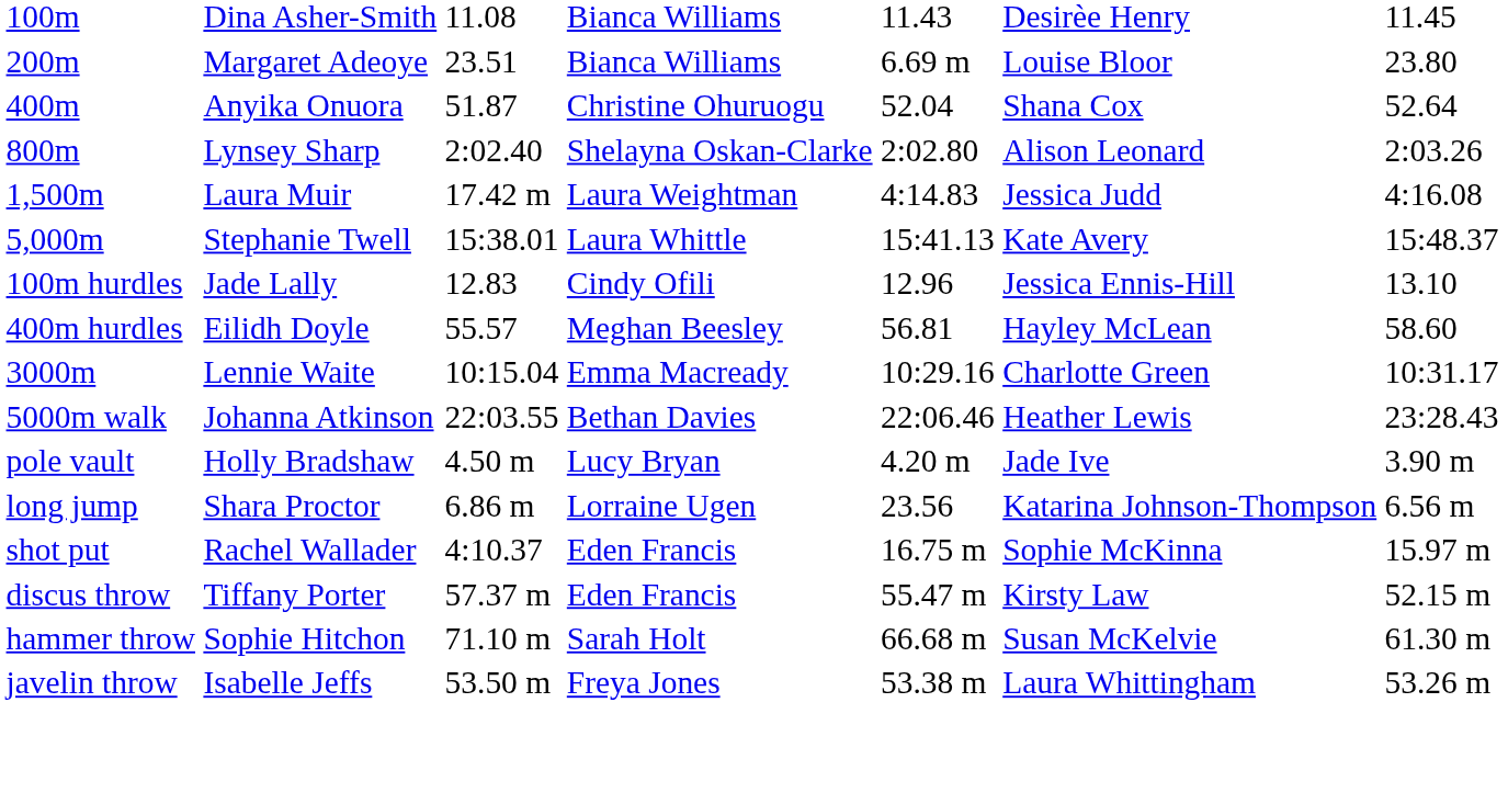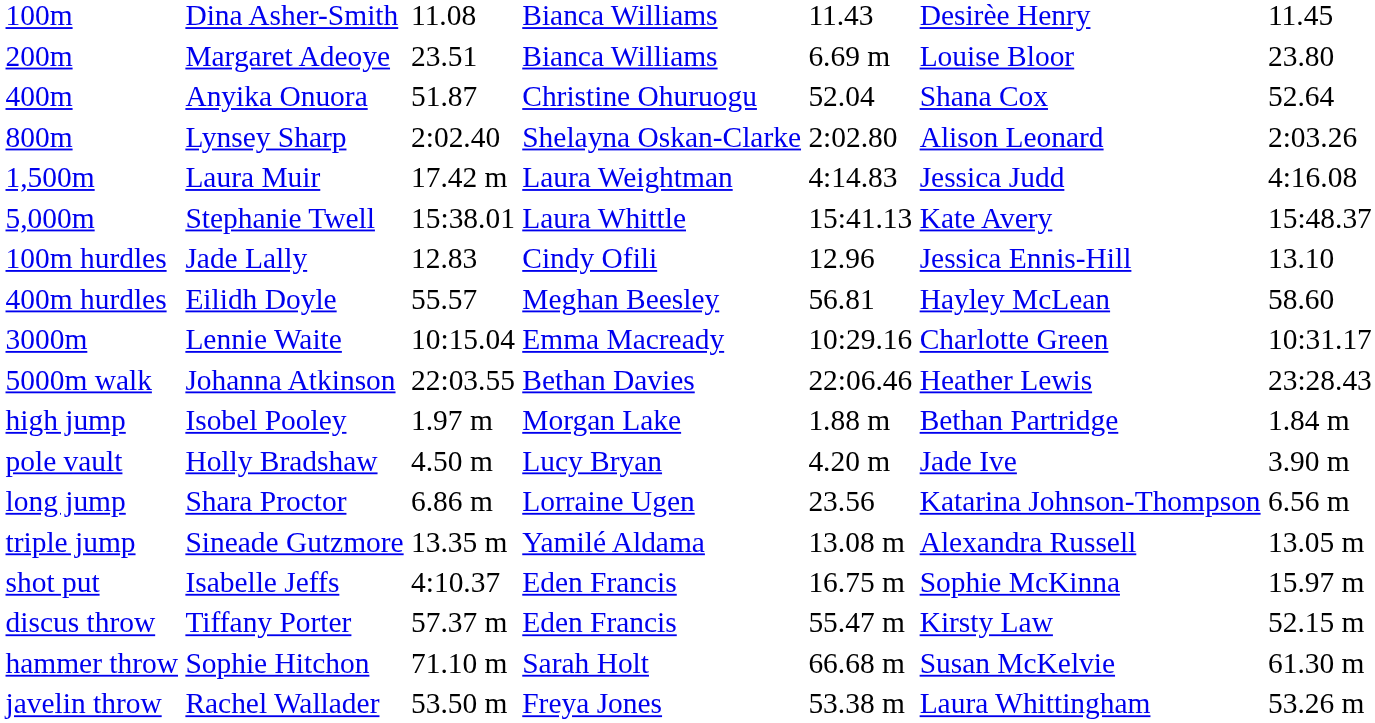+ row: high jump | Isobel Pooley | 1.97 m | Morgan Lake | 1.88 m | Bethan Partridge | 1.84 m
+ row: triple jump | Sineade Gutzmore | 13.35 m | Yamilé Aldama | 13.08 m | Alexandra Russell | 13.05 m
shot put | column 2: Rachel Wallader -> Isabelle Jeffs
javelin throw | column 2: Isabelle Jeffs -> Rachel Wallader
